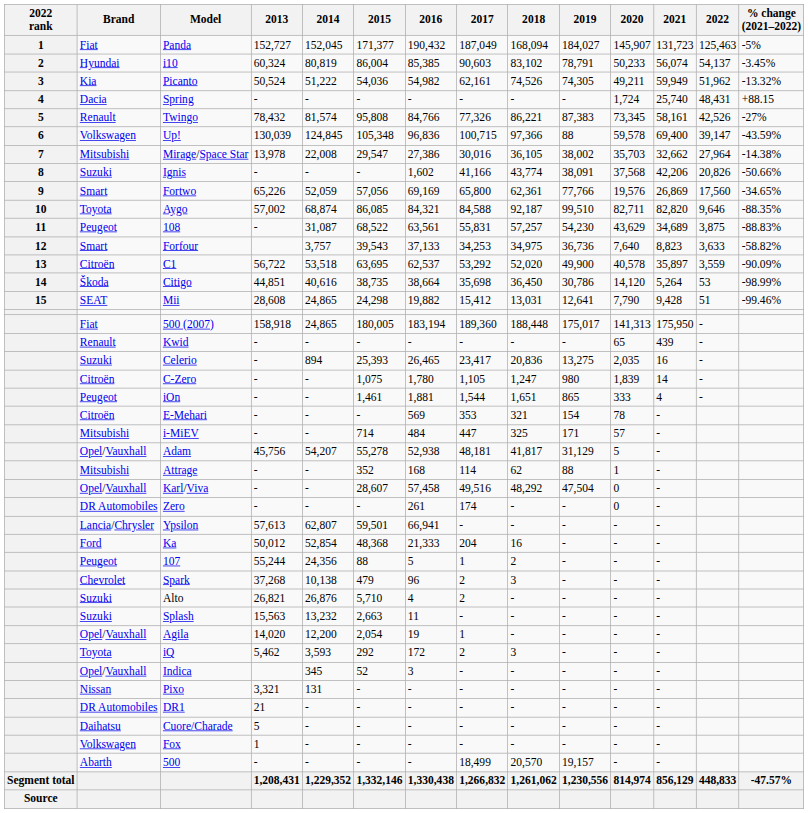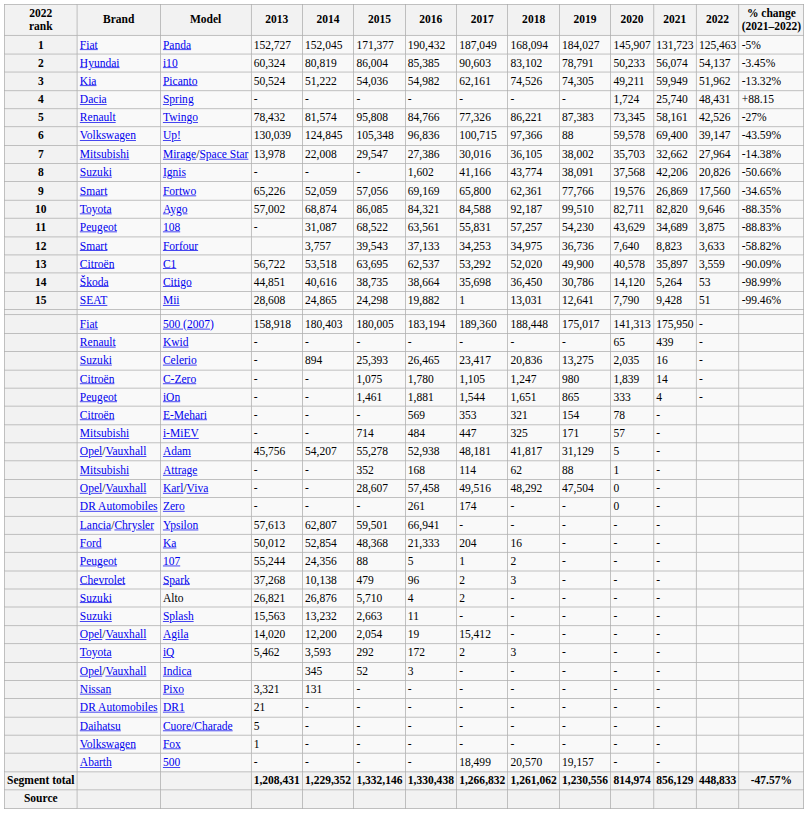Mii | 2017: 15,412 -> 1
500 (2007) | 2014: 24,865 -> 180,403
Agila | 2017: 1 -> 15,412
